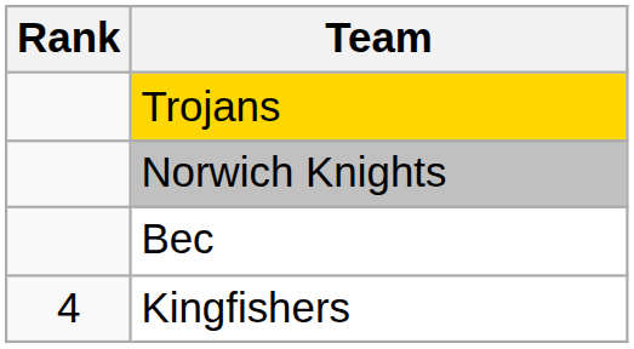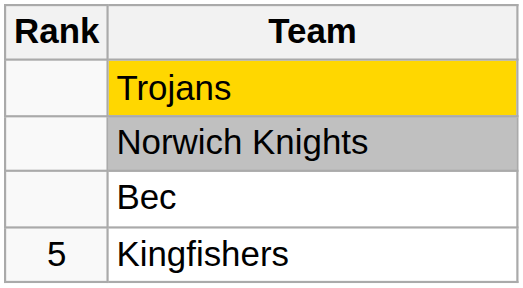Kingfishers | Rank: 4 -> 5
